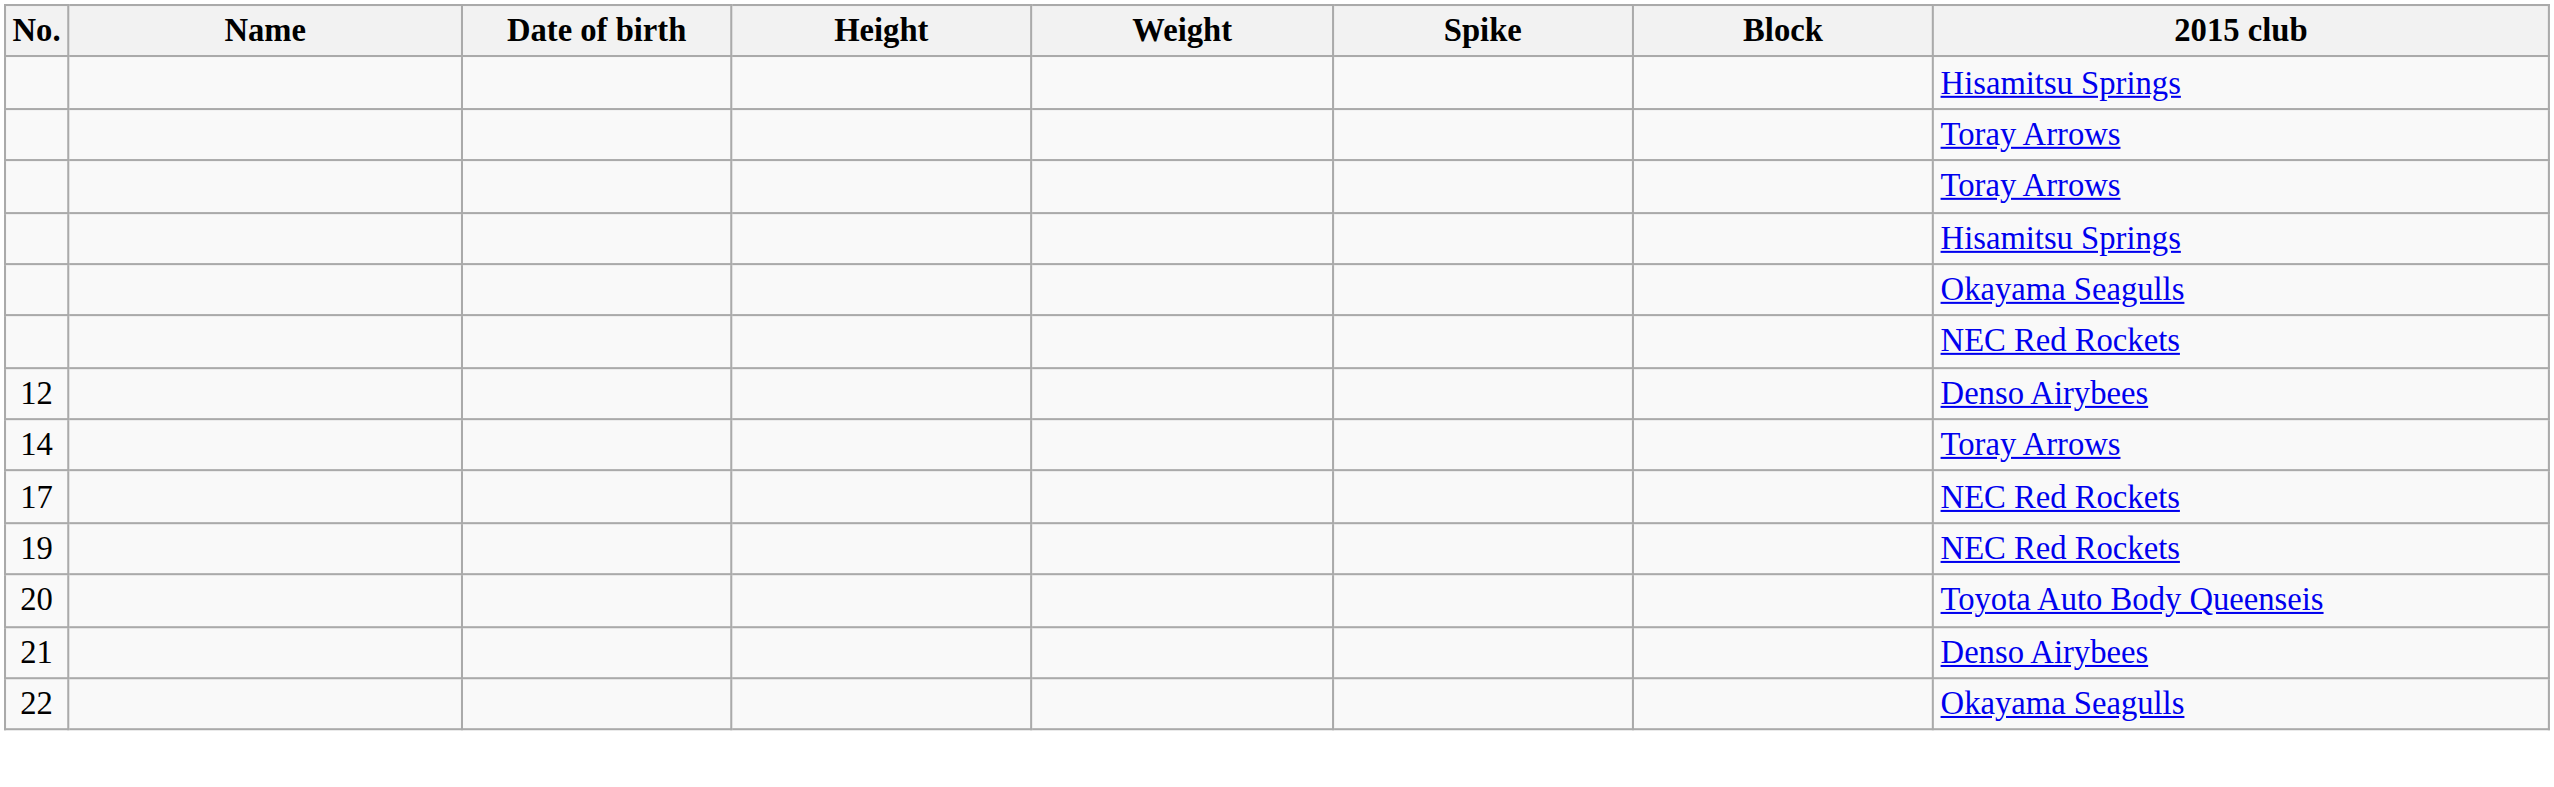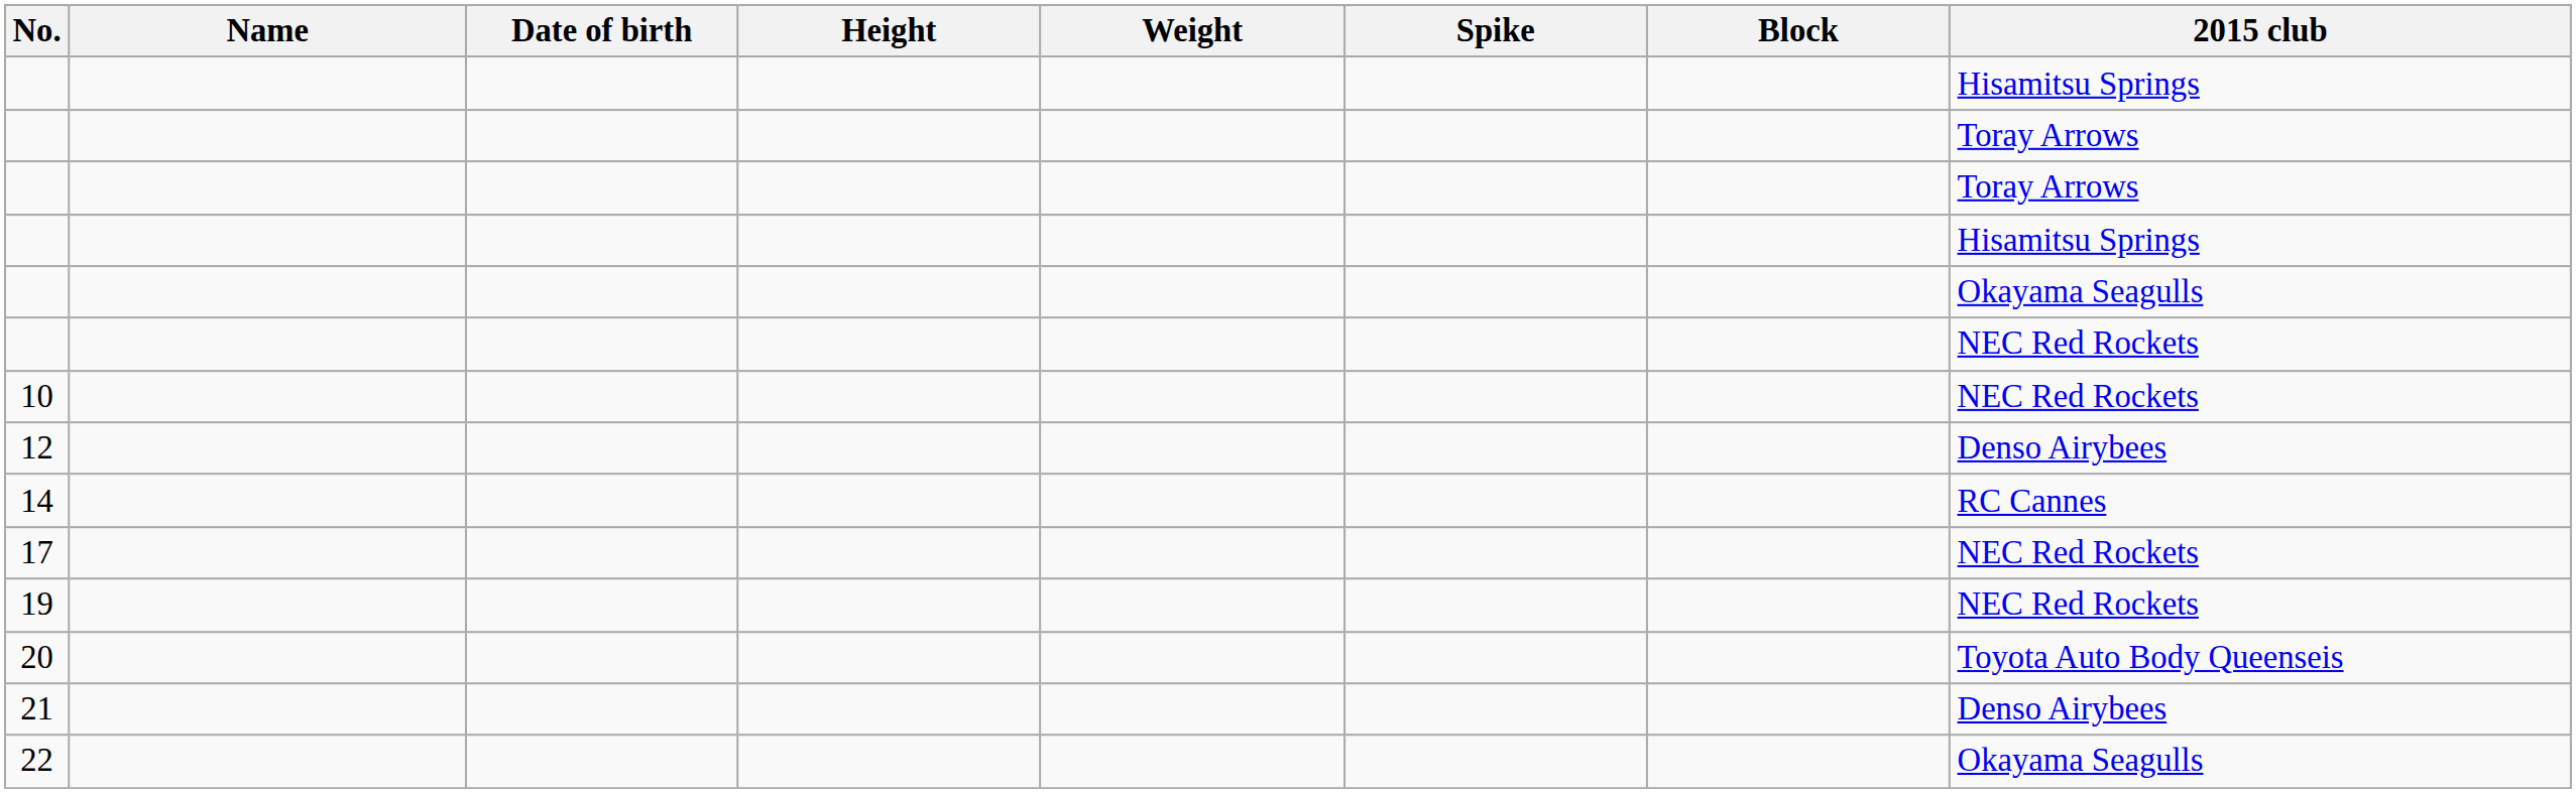+ row: 10 | NEC Red Rockets
14 | 2015 club: Toray Arrows -> RC Cannes
